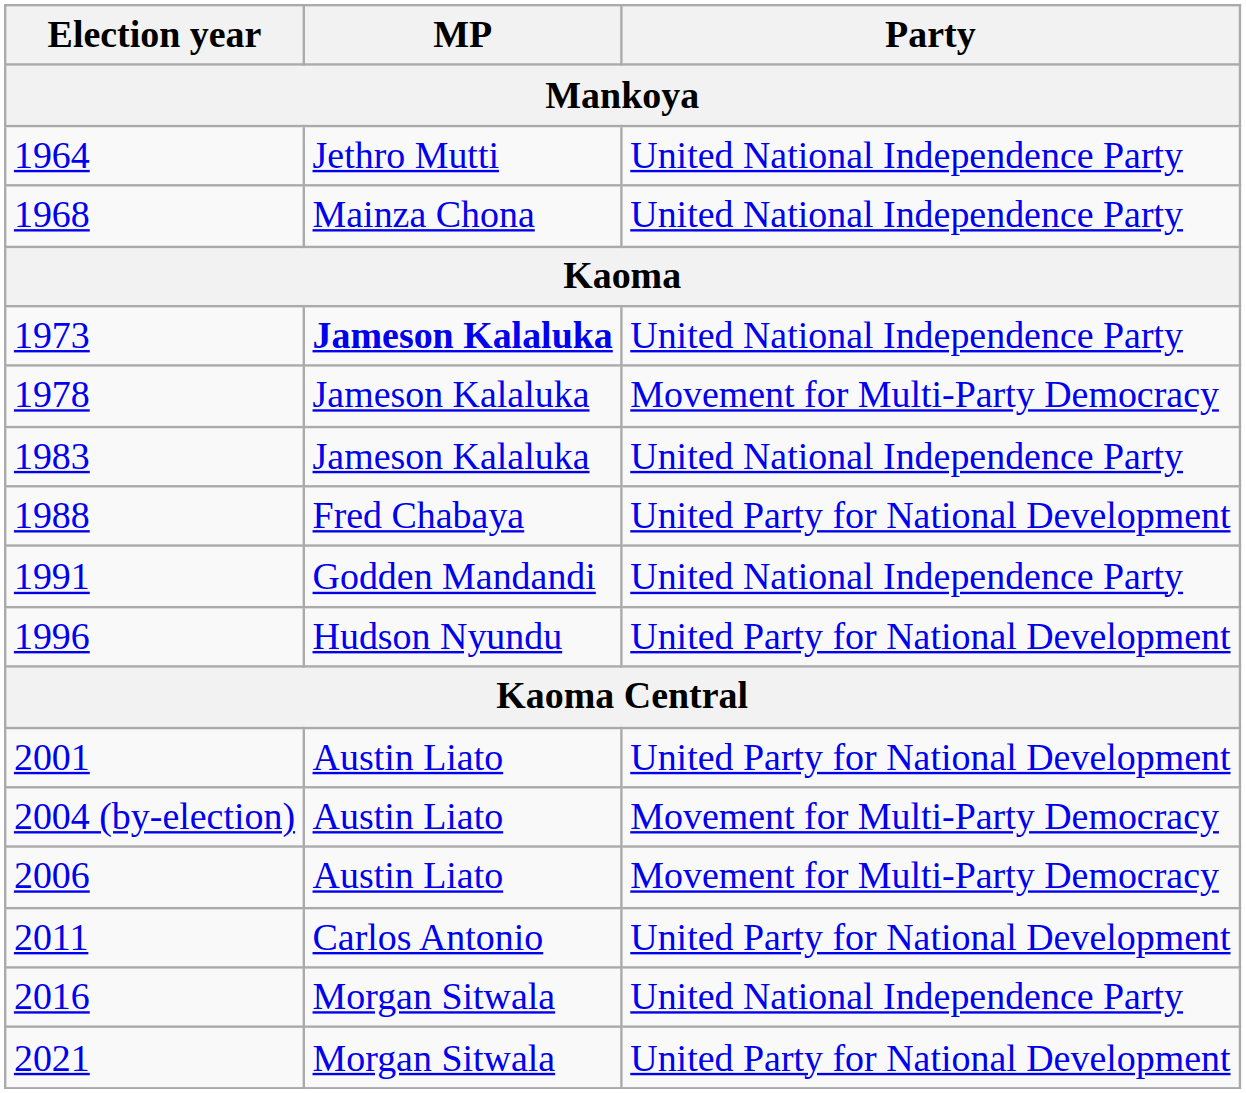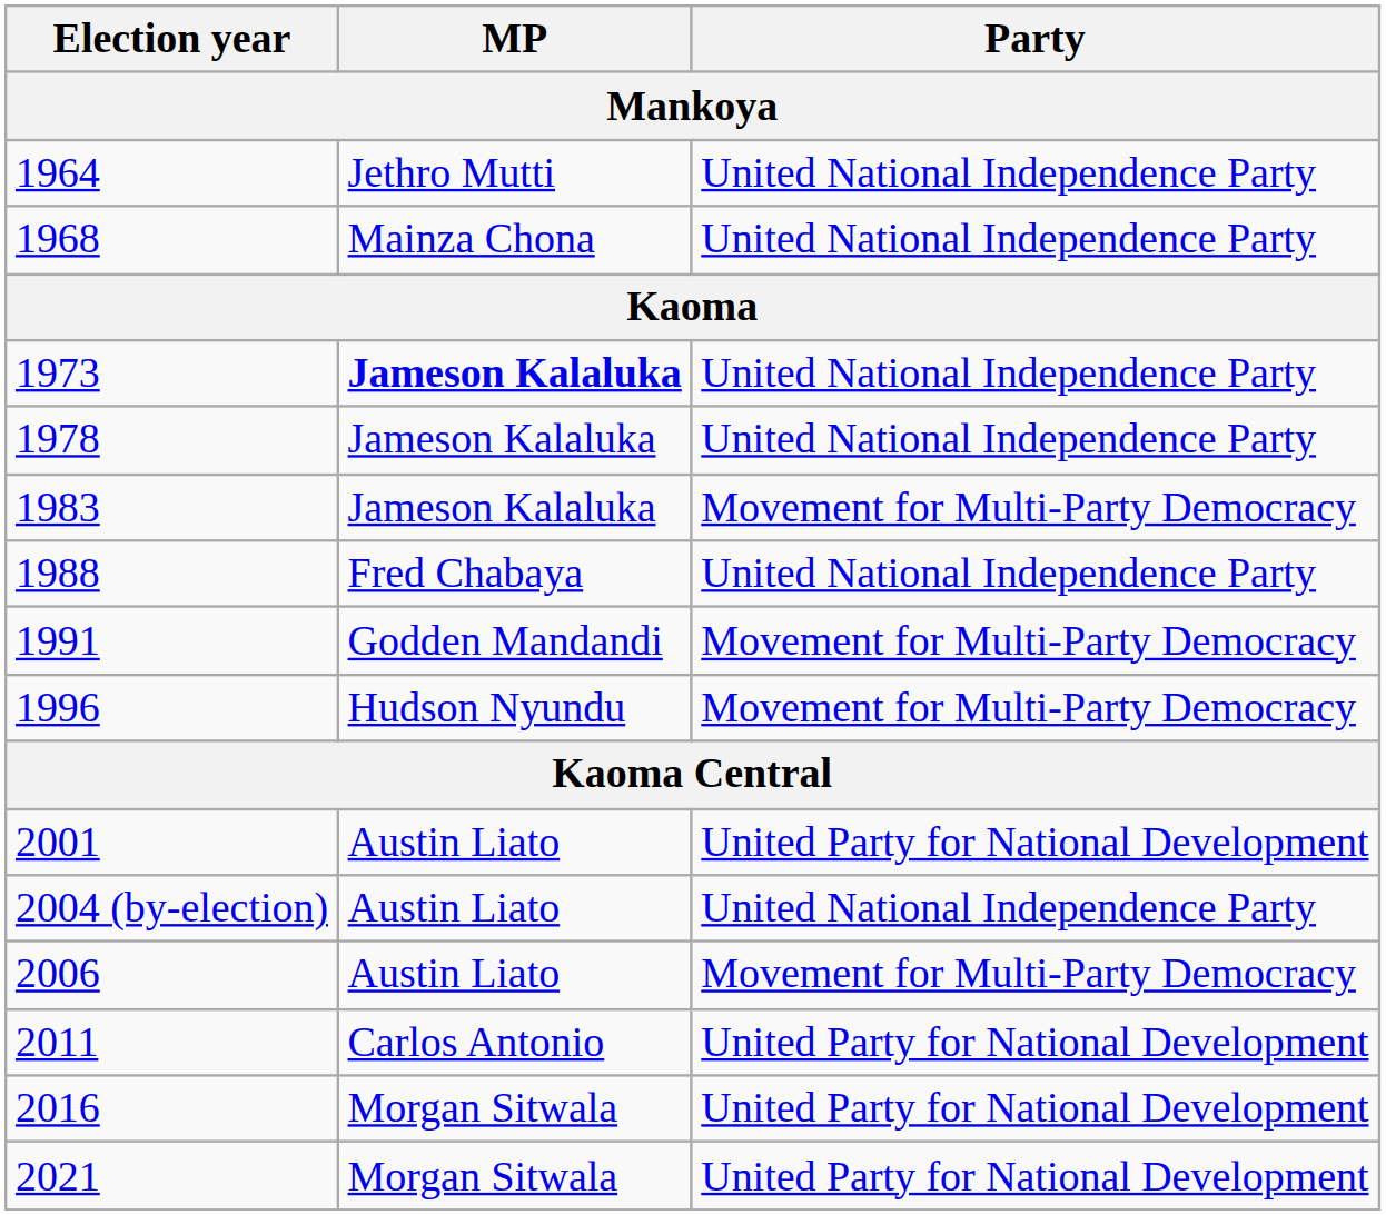1978 | Party: Movement for Multi-Party Democracy -> United National Independence Party
1983 | Party: United National Independence Party -> Movement for Multi-Party Democracy
1988 | Party: United Party for National Development -> United National Independence Party
1991 | Party: United National Independence Party -> Movement for Multi-Party Democracy
1996 | Party: United Party for National Development -> Movement for Multi-Party Democracy
2004 (by-election) | Party: Movement for Multi-Party Democracy -> United National Independence Party
2016 | Party: United National Independence Party -> United Party for National Development
